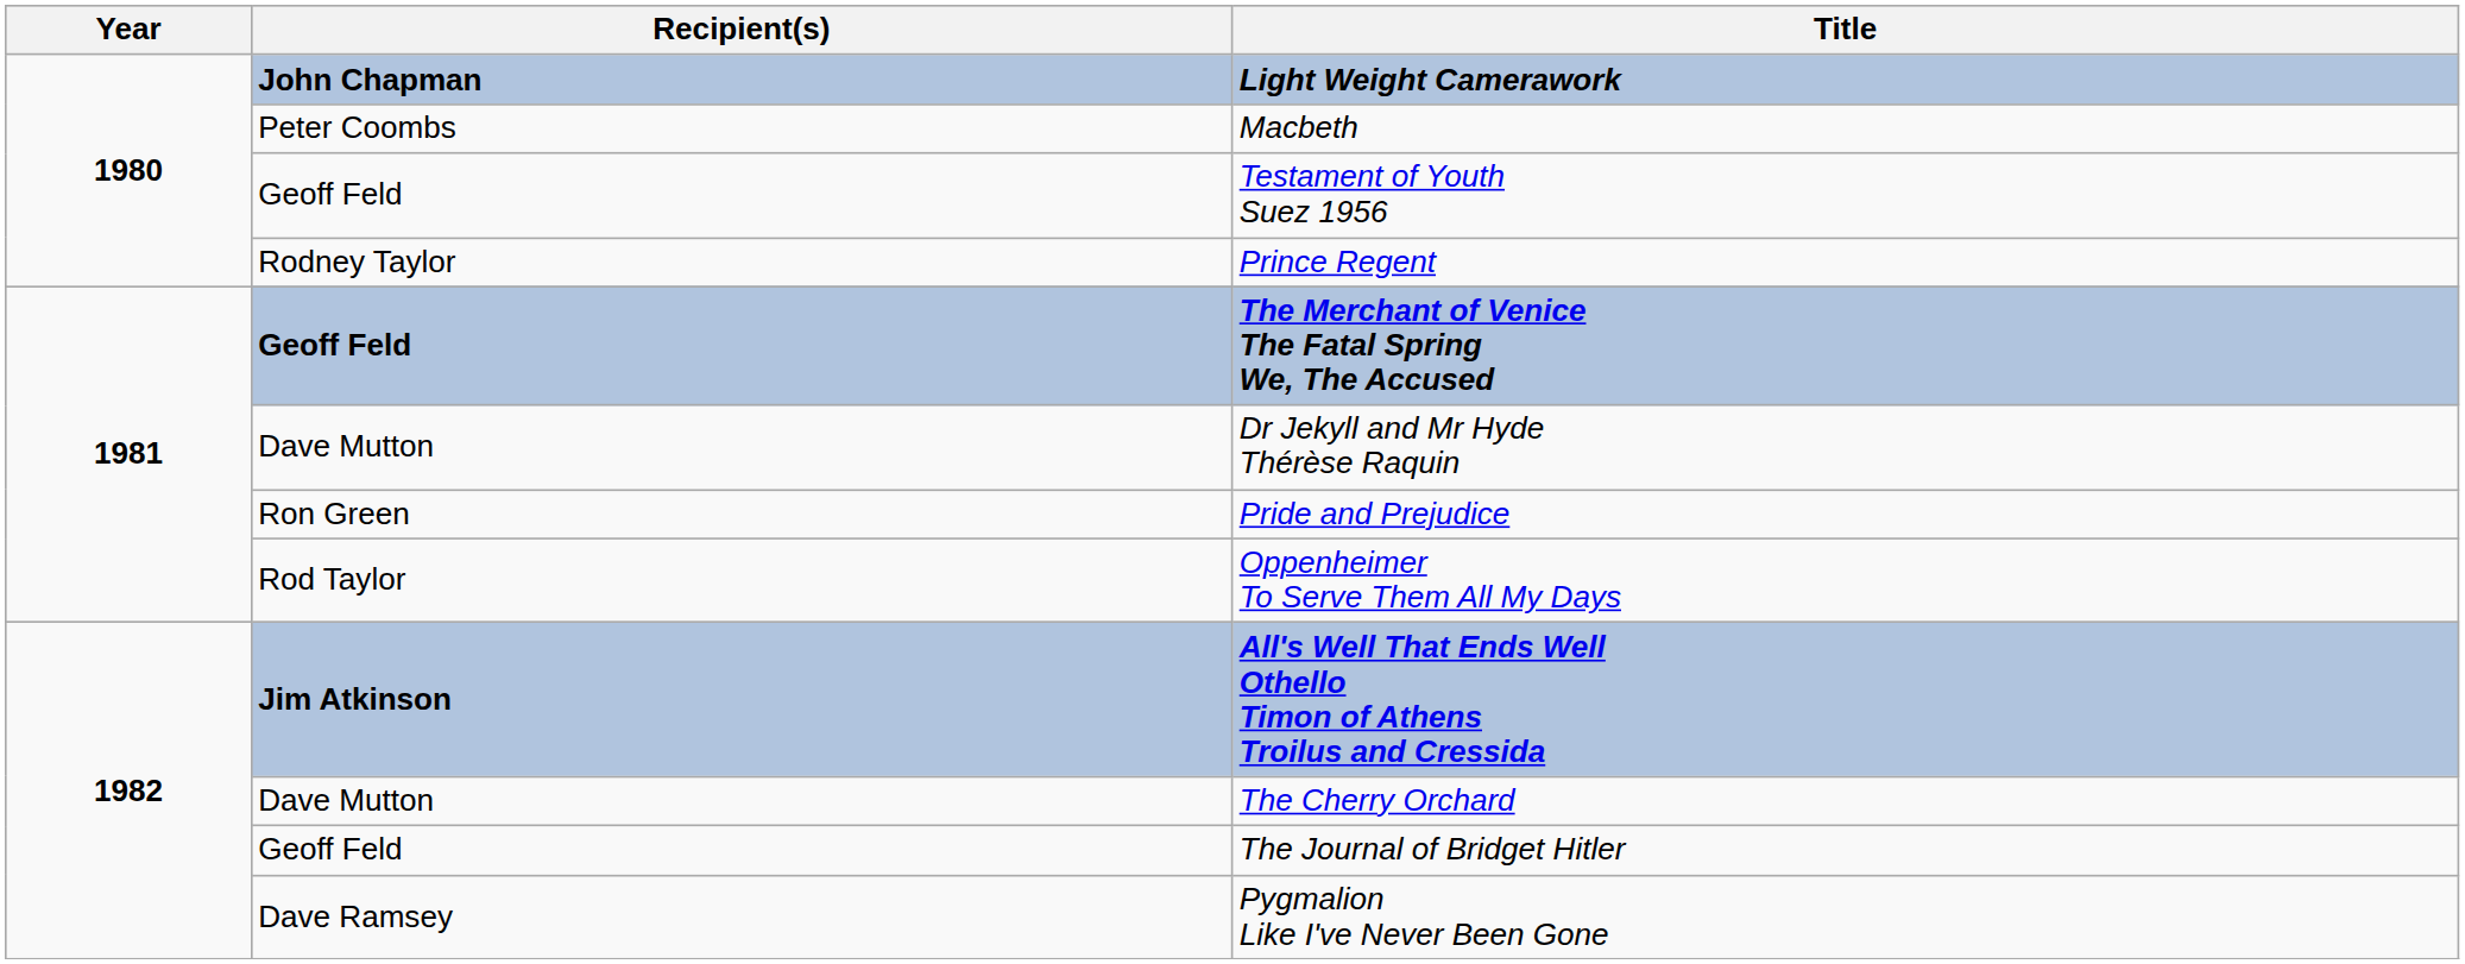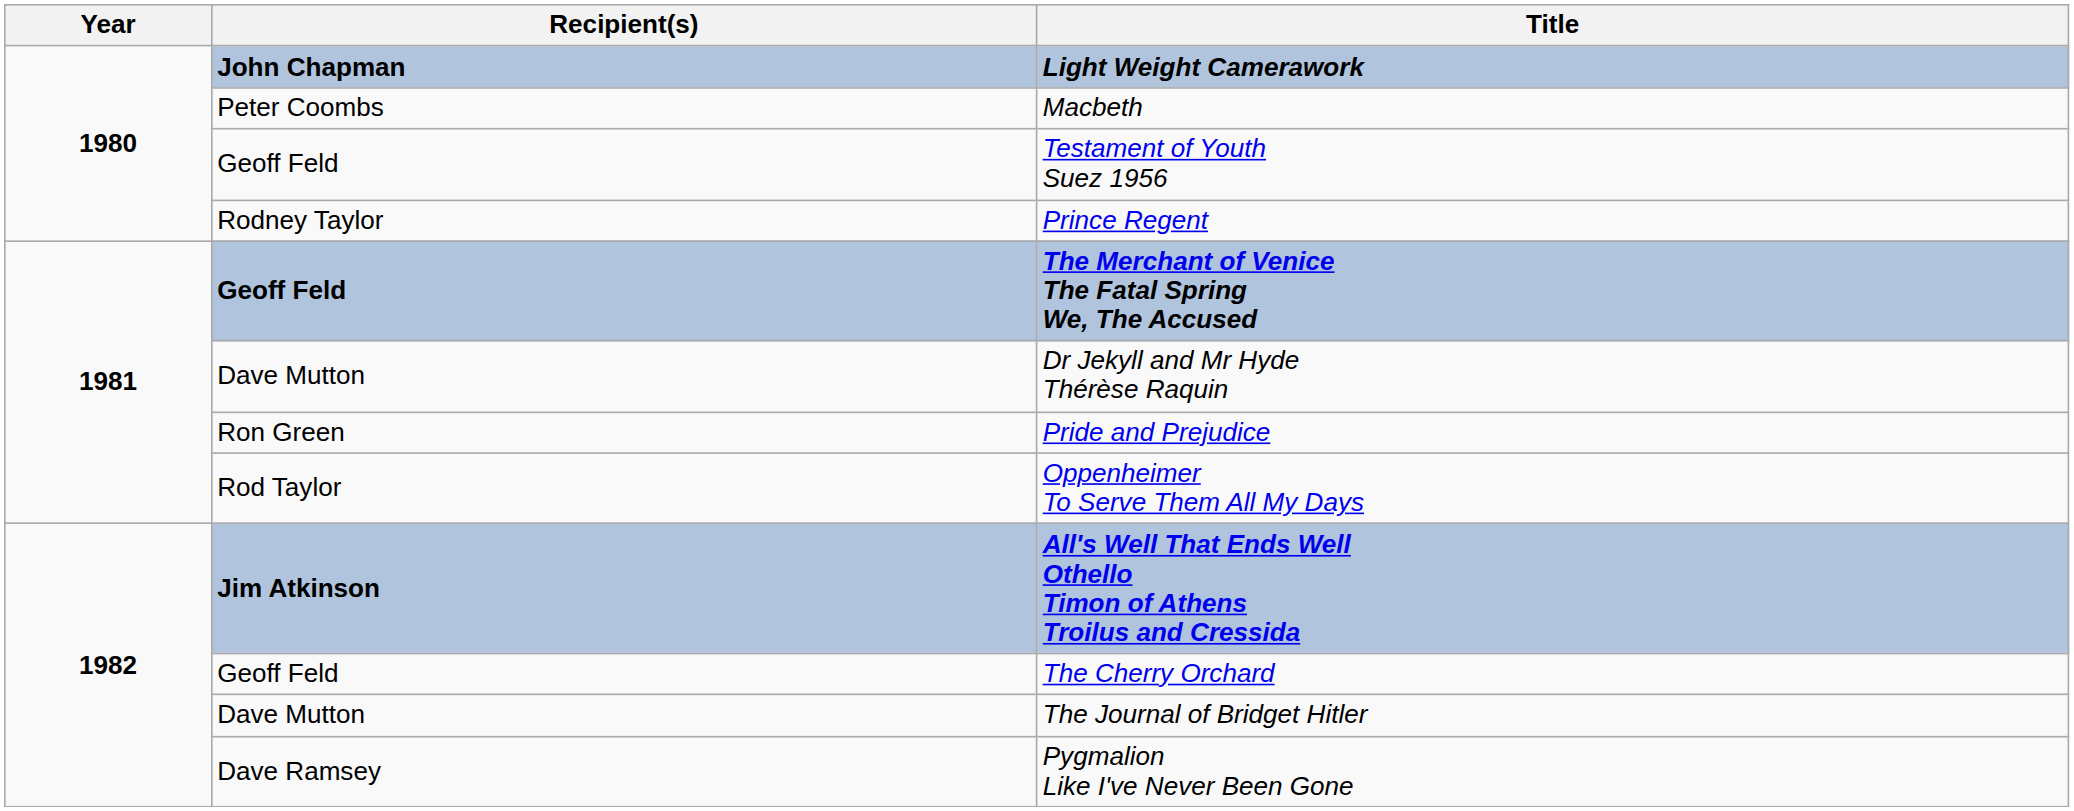The Cherry Orchard | Recipient(s): Dave Mutton -> Geoff Feld
The Journal of Bridget Hitler | Recipient(s): Geoff Feld -> Dave Mutton
